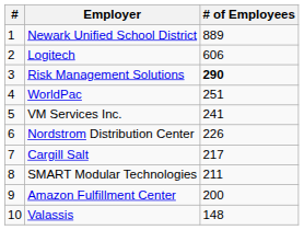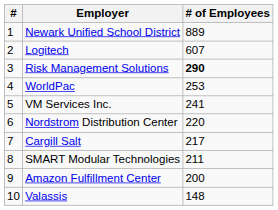Logitech | # of Employees: 606 -> 607
WorldPac | # of Employees: 251 -> 253
Nordstrom Distribution Center | # of Employees: 226 -> 220
